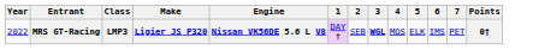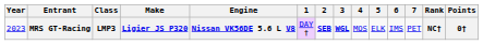+ column: Rank | NC†
MRS GT-Racing | Year: 2022 -> 2023
MRS GT-Racing | 2: normal -> bold
